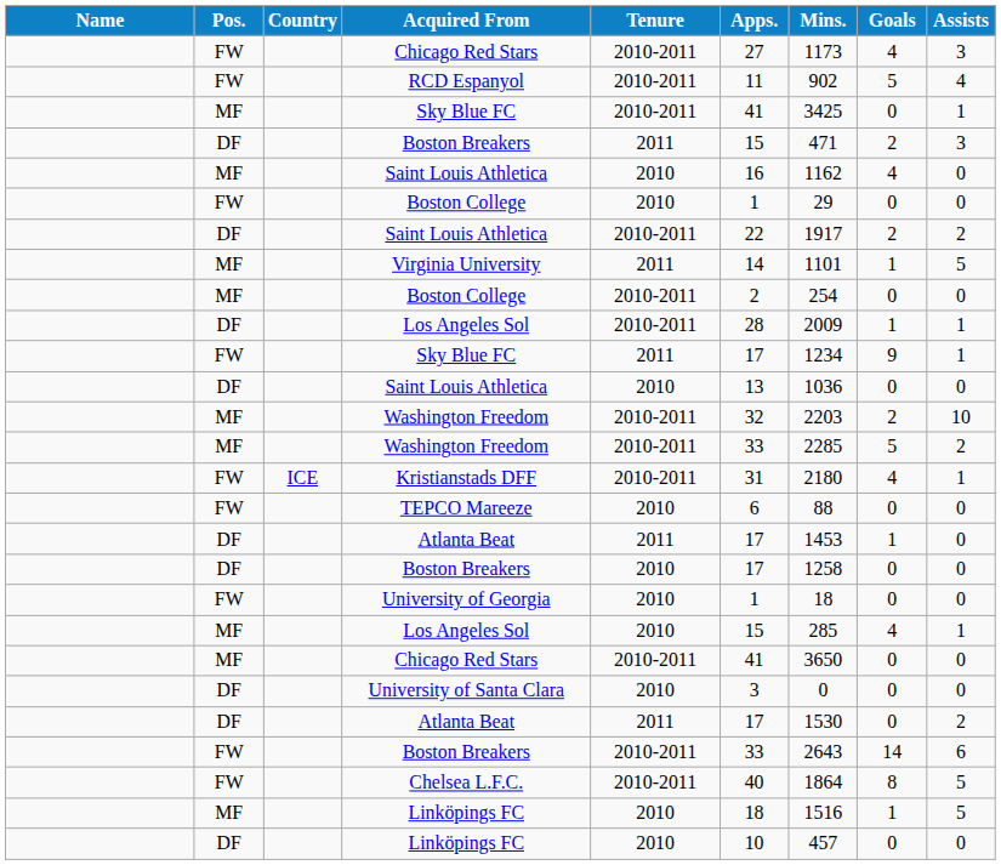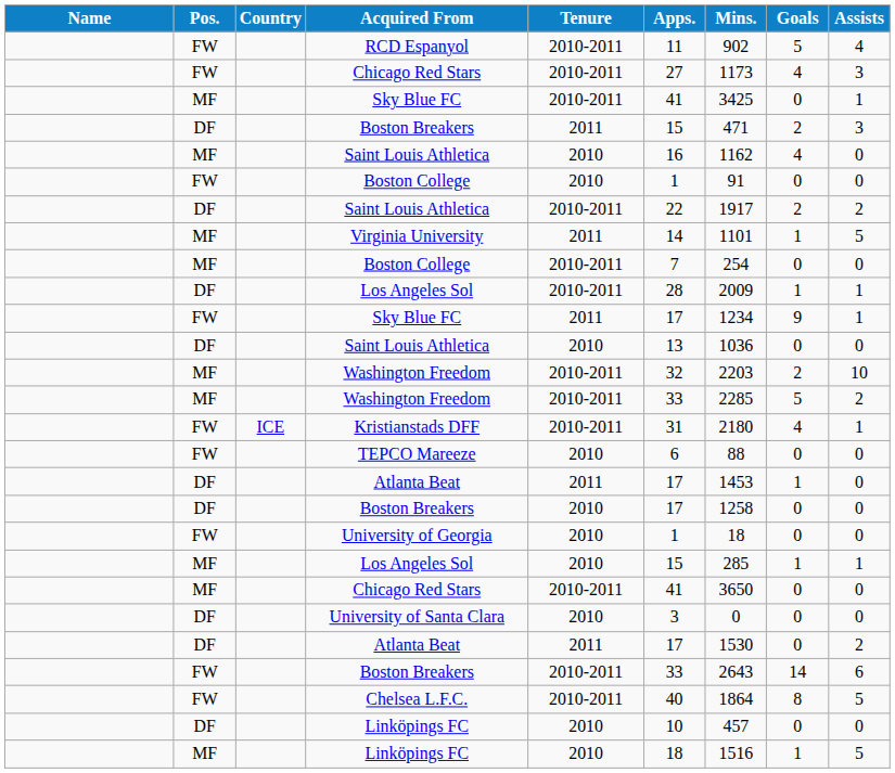rows swapped: FW / Chicago Red Stars <-> RCD Espanyol
FW / Boston College | Mins.: 29 -> 91
MF / Boston College | Apps.: 2 -> 7
MF / Los Angeles Sol | Goals: 4 -> 1
rows swapped: MF / Linköpings FC <-> DF / Linköpings FC
